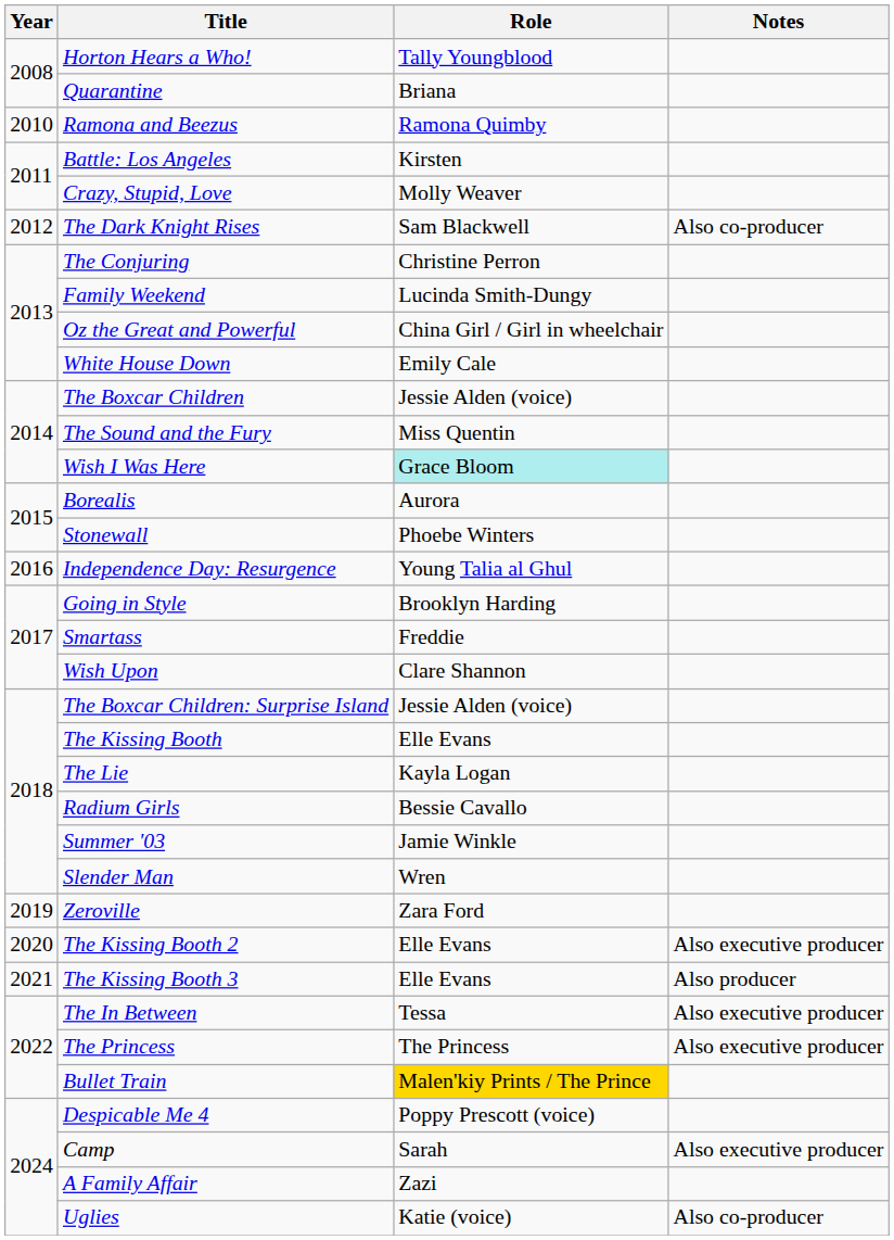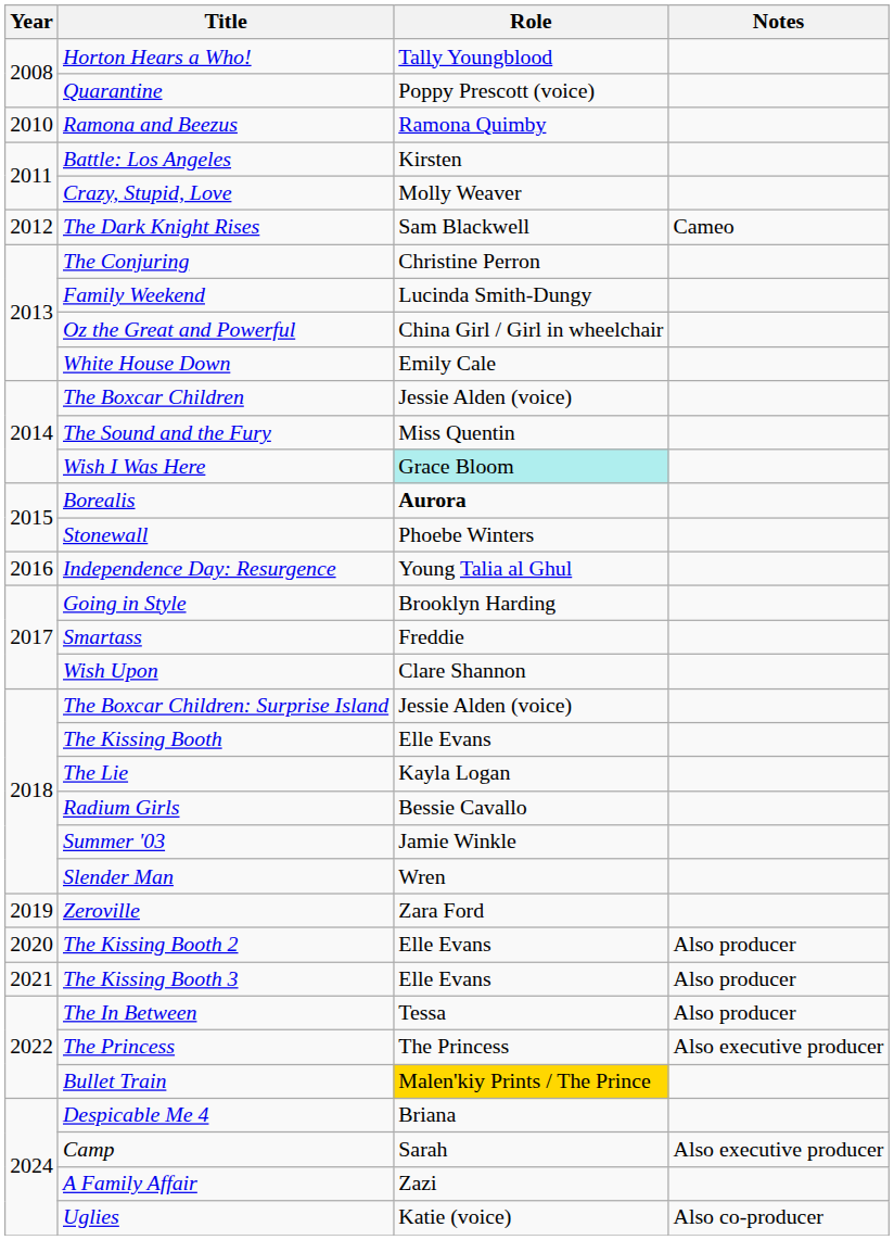Quarantine | Role: Briana -> Poppy Prescott (voice)
The Dark Knight Rises | Notes: Also co-producer -> Cameo
Borealis | Role: normal -> bold
The Kissing Booth 2 | Notes: Also executive producer -> Also producer
The In Between | Notes: Also executive producer -> Also producer
Despicable Me 4 | Role: Poppy Prescott (voice) -> Briana
